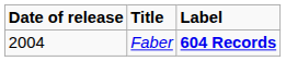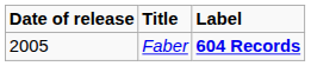Faber | Date of release: 2004 -> 2005
